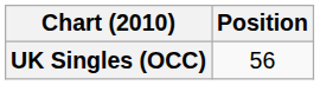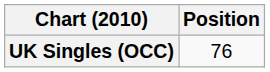UK Singles (OCC) | Position: 56 -> 76
